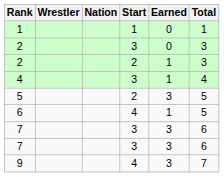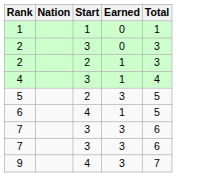- column: Wrestler
